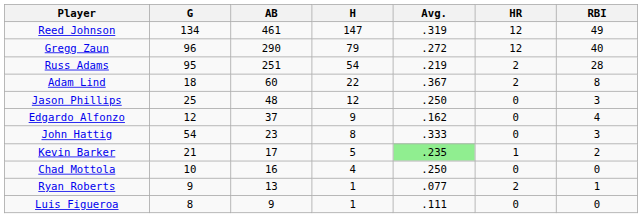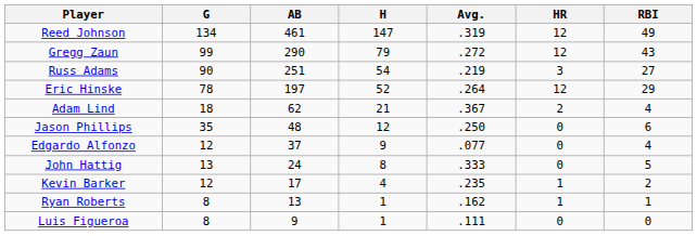Gregg Zaun | G: 96 -> 99
Gregg Zaun | RBI: 40 -> 43
Russ Adams | G: 95 -> 90
Russ Adams | HR: 2 -> 3
Russ Adams | RBI: 28 -> 27
+ row: Eric Hinske | 78 | 197 | 52 | .264 | 12 | 29
Adam Lind | AB: 60 -> 62
Adam Lind | H: 22 -> 21
Adam Lind | RBI: 8 -> 4
Jason Phillips | G: 25 -> 35
Jason Phillips | RBI: 3 -> 6
Edgardo Alfonzo | Avg.: .162 -> .077
John Hattig | G: 54 -> 13
John Hattig | AB: 23 -> 24
John Hattig | RBI: 3 -> 5
Kevin Barker | G: 21 -> 12
Kevin Barker | H: 5 -> 4
Kevin Barker | Avg.: lightgreen background -> no background
- row: Chad Mottola | 10 | 16 | 4 | .250 | 0 | 0
Ryan Roberts | G: 9 -> 8
Ryan Roberts | Avg.: .077 -> .162
Ryan Roberts | HR: 2 -> 1
